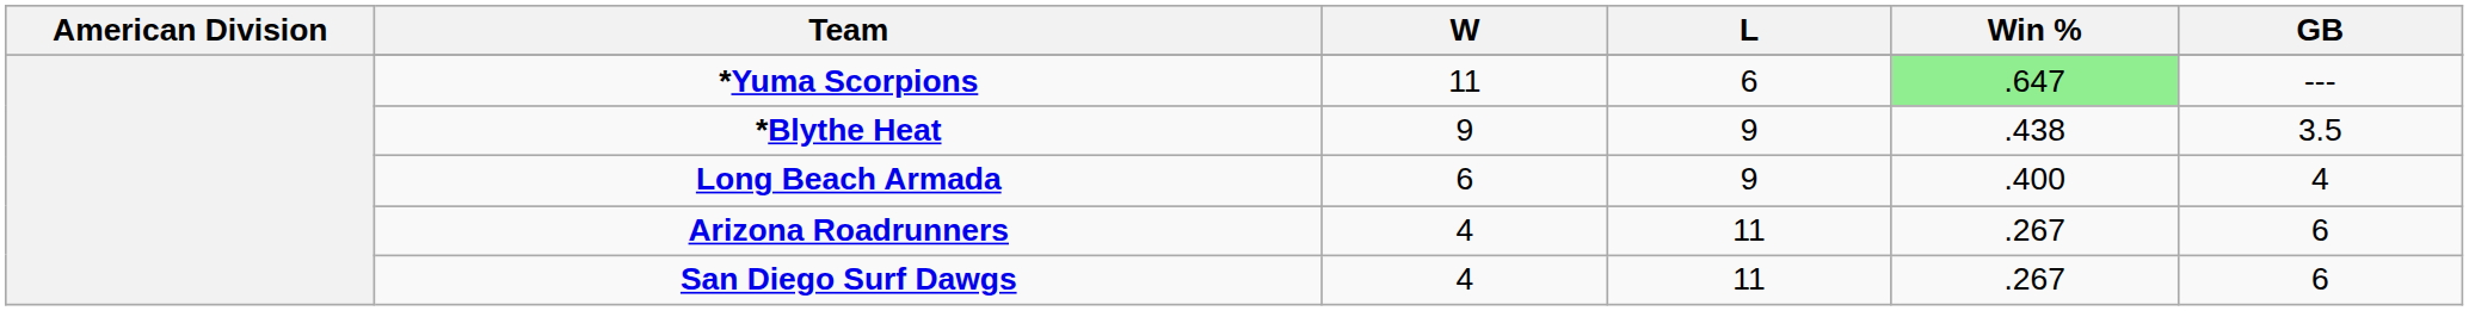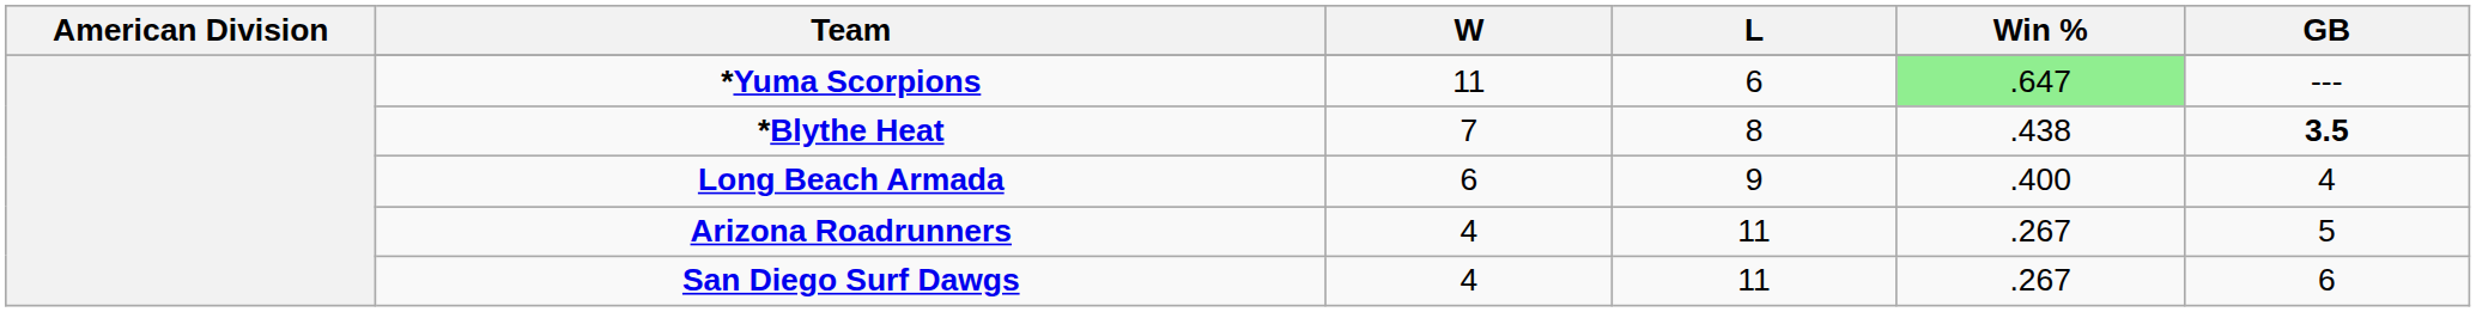*Blythe Heat | W: 9 -> 7
*Blythe Heat | L: 9 -> 8
*Blythe Heat | GB: normal -> bold
Arizona Roadrunners | GB: 6 -> 5
